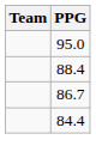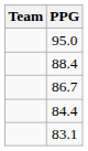+ row: 83.1
